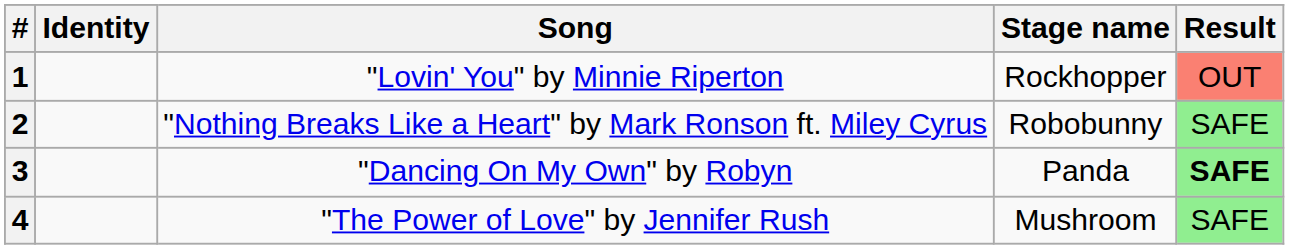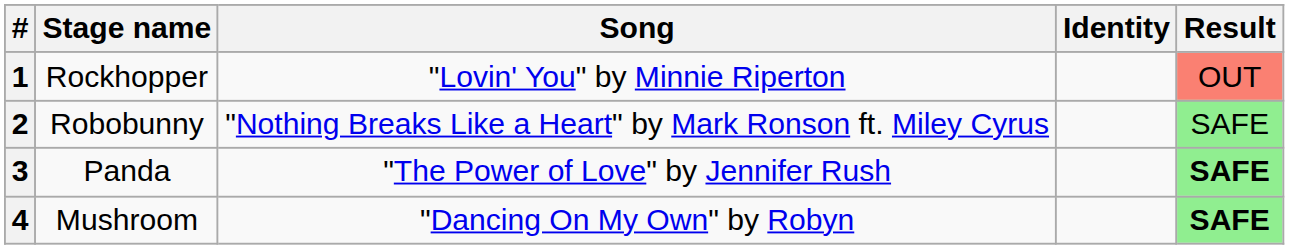columns swapped: Stage name <-> Identity
3 | Song: "Dancing On My Own" by Robyn -> "The Power of Love" by Jennifer Rush
4 | Song: "The Power of Love" by Jennifer Rush -> "Dancing On My Own" by Robyn
4 | Result: normal -> bold
